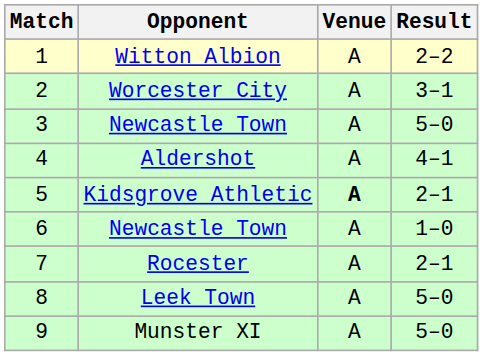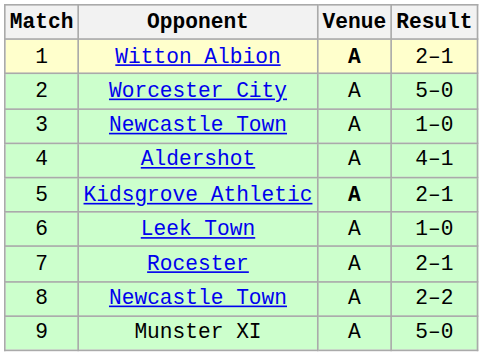1 | Venue: normal -> bold
1 | Result: 2–2 -> 2–1
2 | Result: 3–1 -> 5–0
3 | Result: 5–0 -> 1–0
6 | Opponent: Newcastle Town -> Leek Town
8 | Opponent: Leek Town -> Newcastle Town
8 | Result: 5–0 -> 2–2
